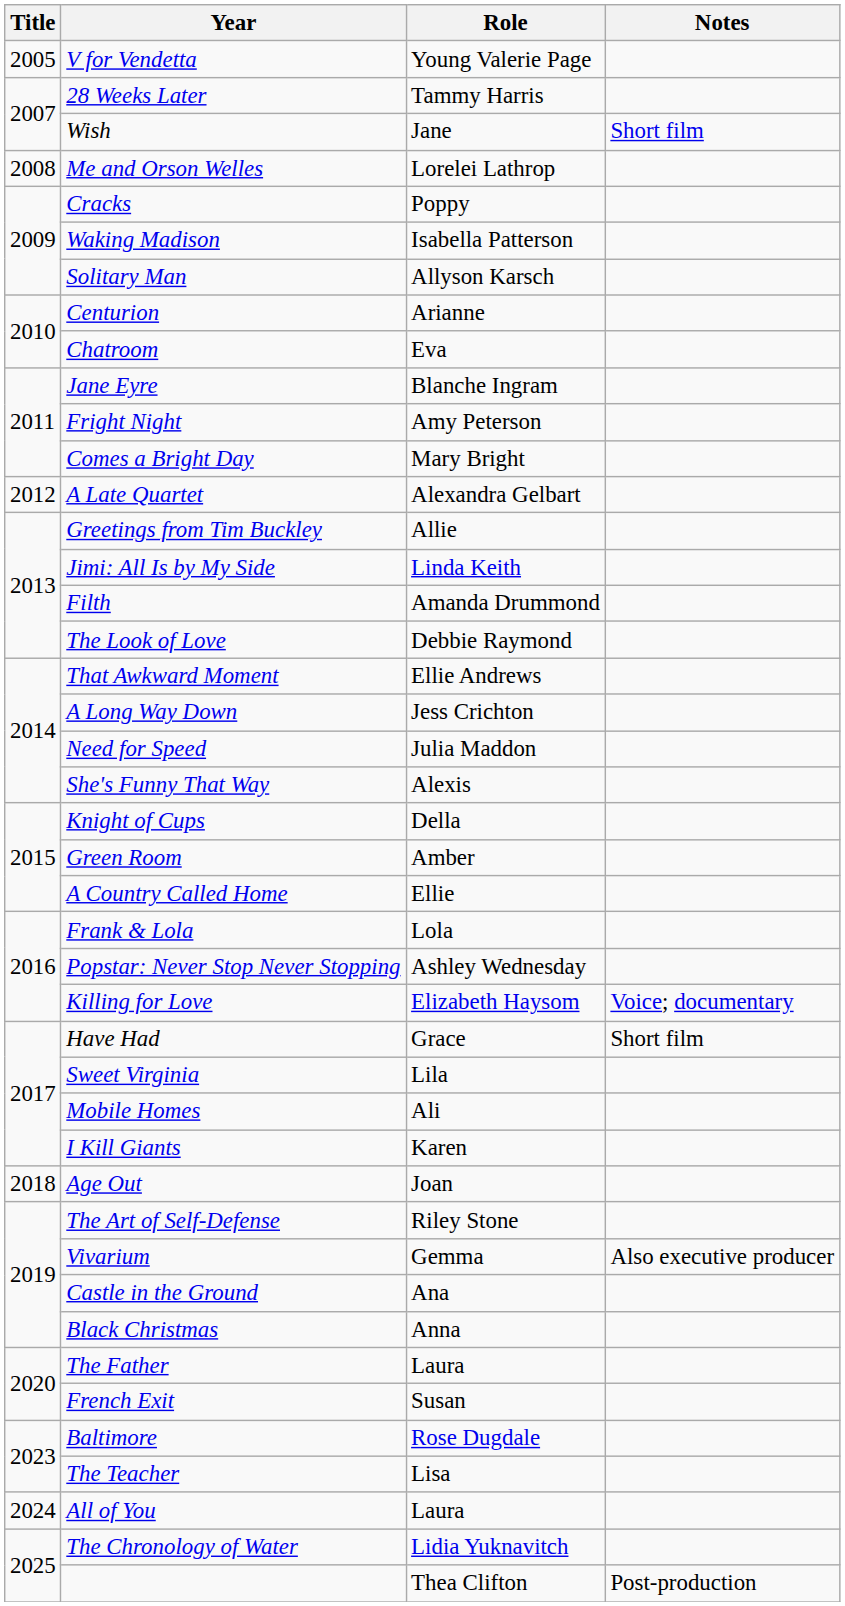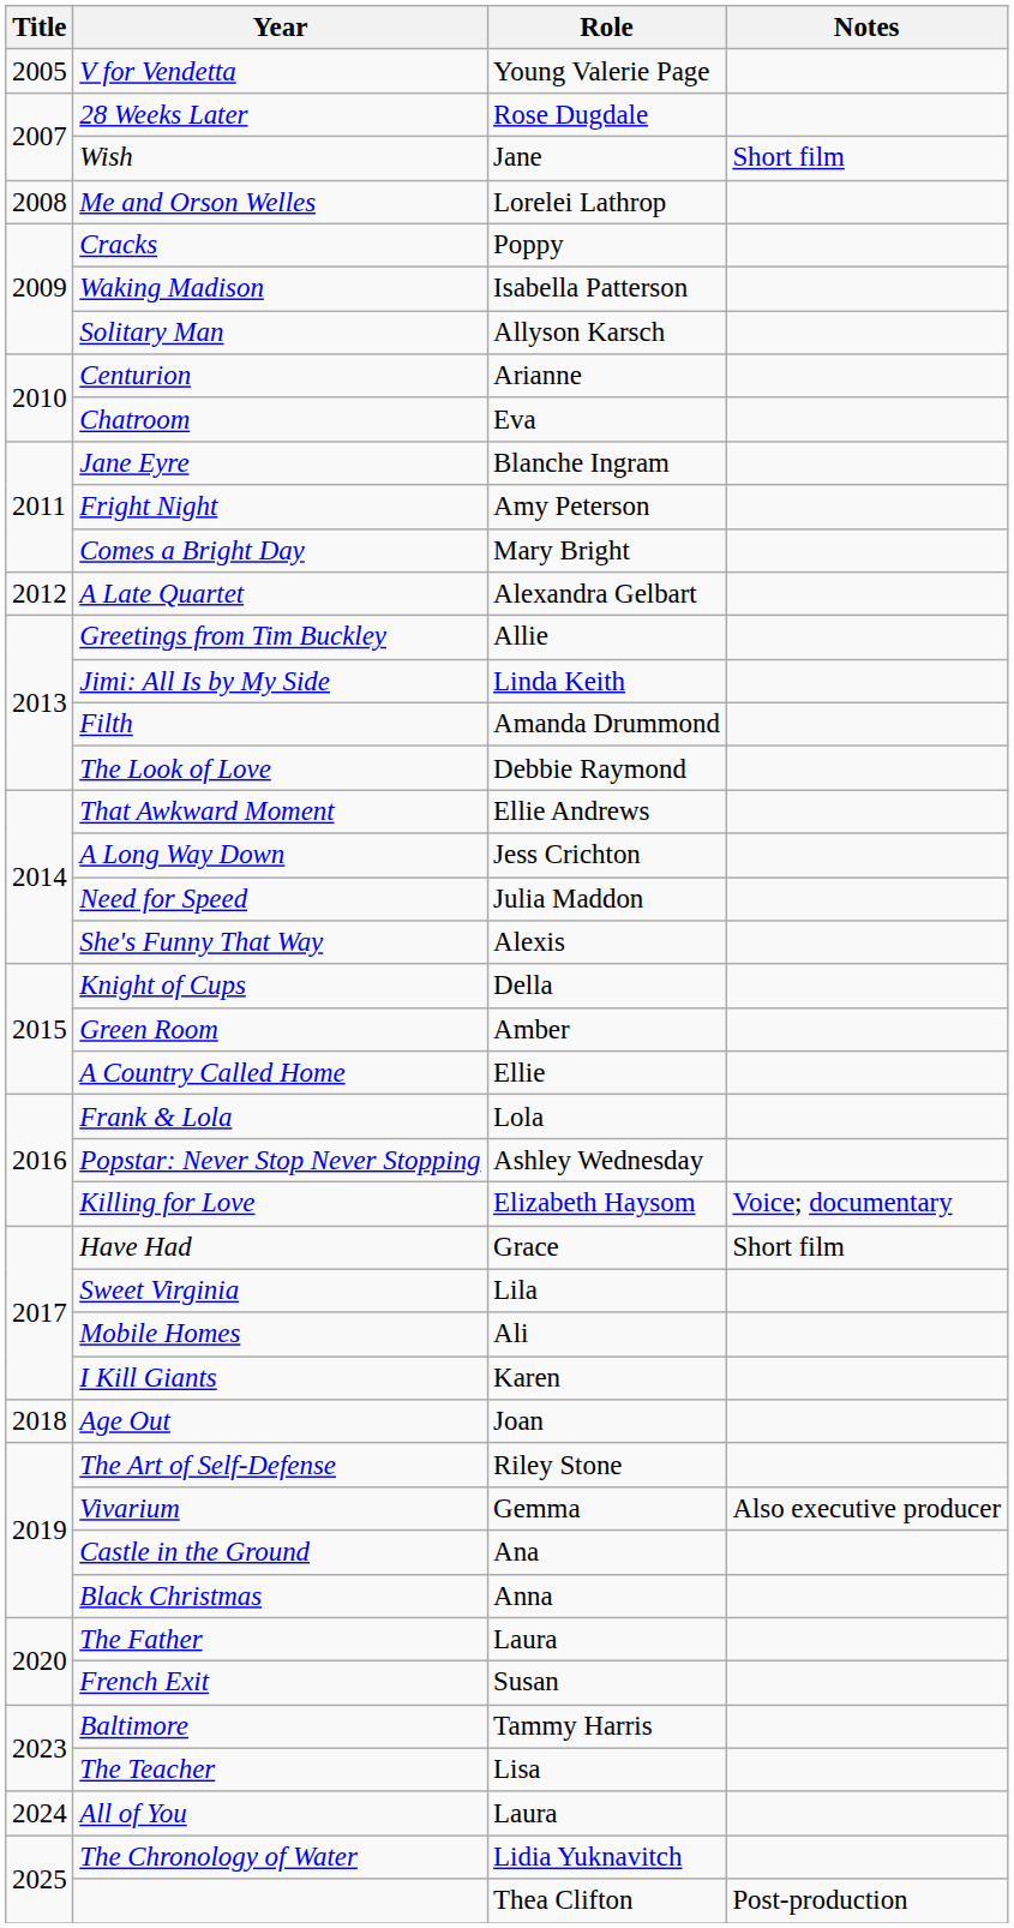28 Weeks Later | Role: Tammy Harris -> Rose Dugdale
Baltimore | Role: Rose Dugdale -> Tammy Harris
